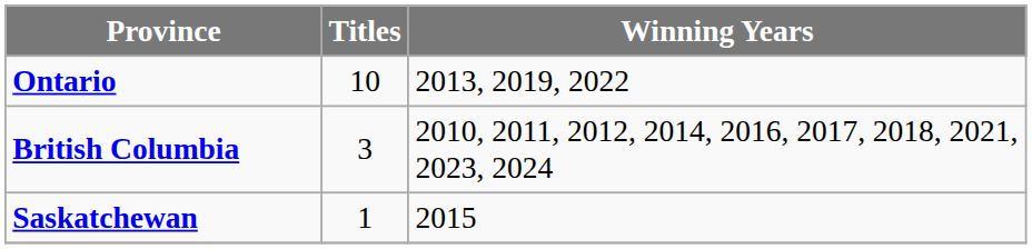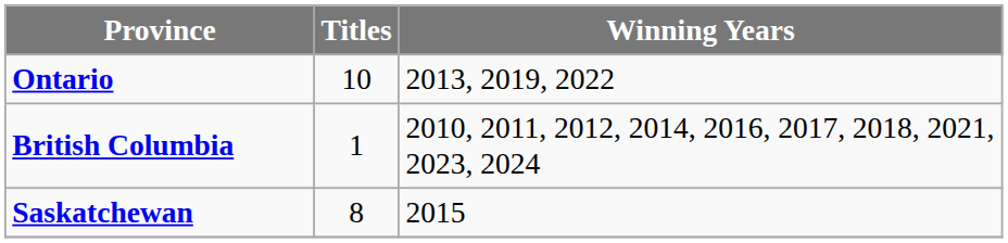British Columbia | Titles: 3 -> 1
Saskatchewan | Titles: 1 -> 8
